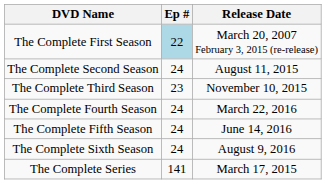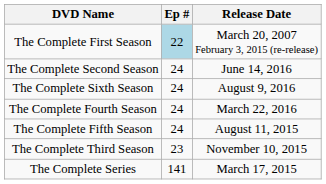The Complete Second Season | Release Date: August 11, 2015 -> June 14, 2016
rows swapped: The Complete Third Season <-> The Complete Sixth Season
The Complete Fifth Season | Release Date: June 14, 2016 -> August 11, 2015
